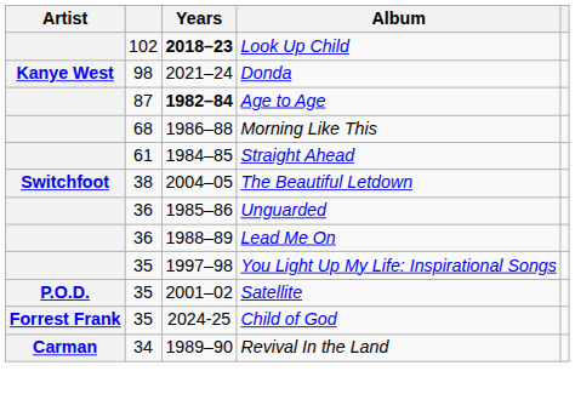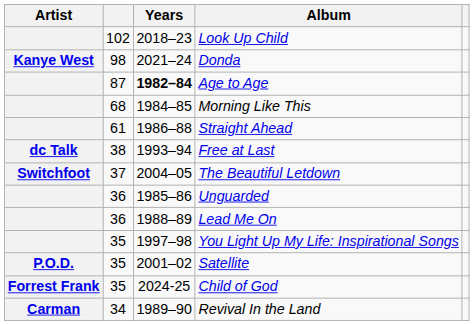Look Up Child | Years: bold -> normal
Morning Like This | Years: 1986–88 -> 1984–85
Straight Ahead | Years: 1984–85 -> 1986–88
+ row: dc Talk | 38 | 1993–94 | Free at Last
The Beautiful Letdown | column 2: 38 -> 37
